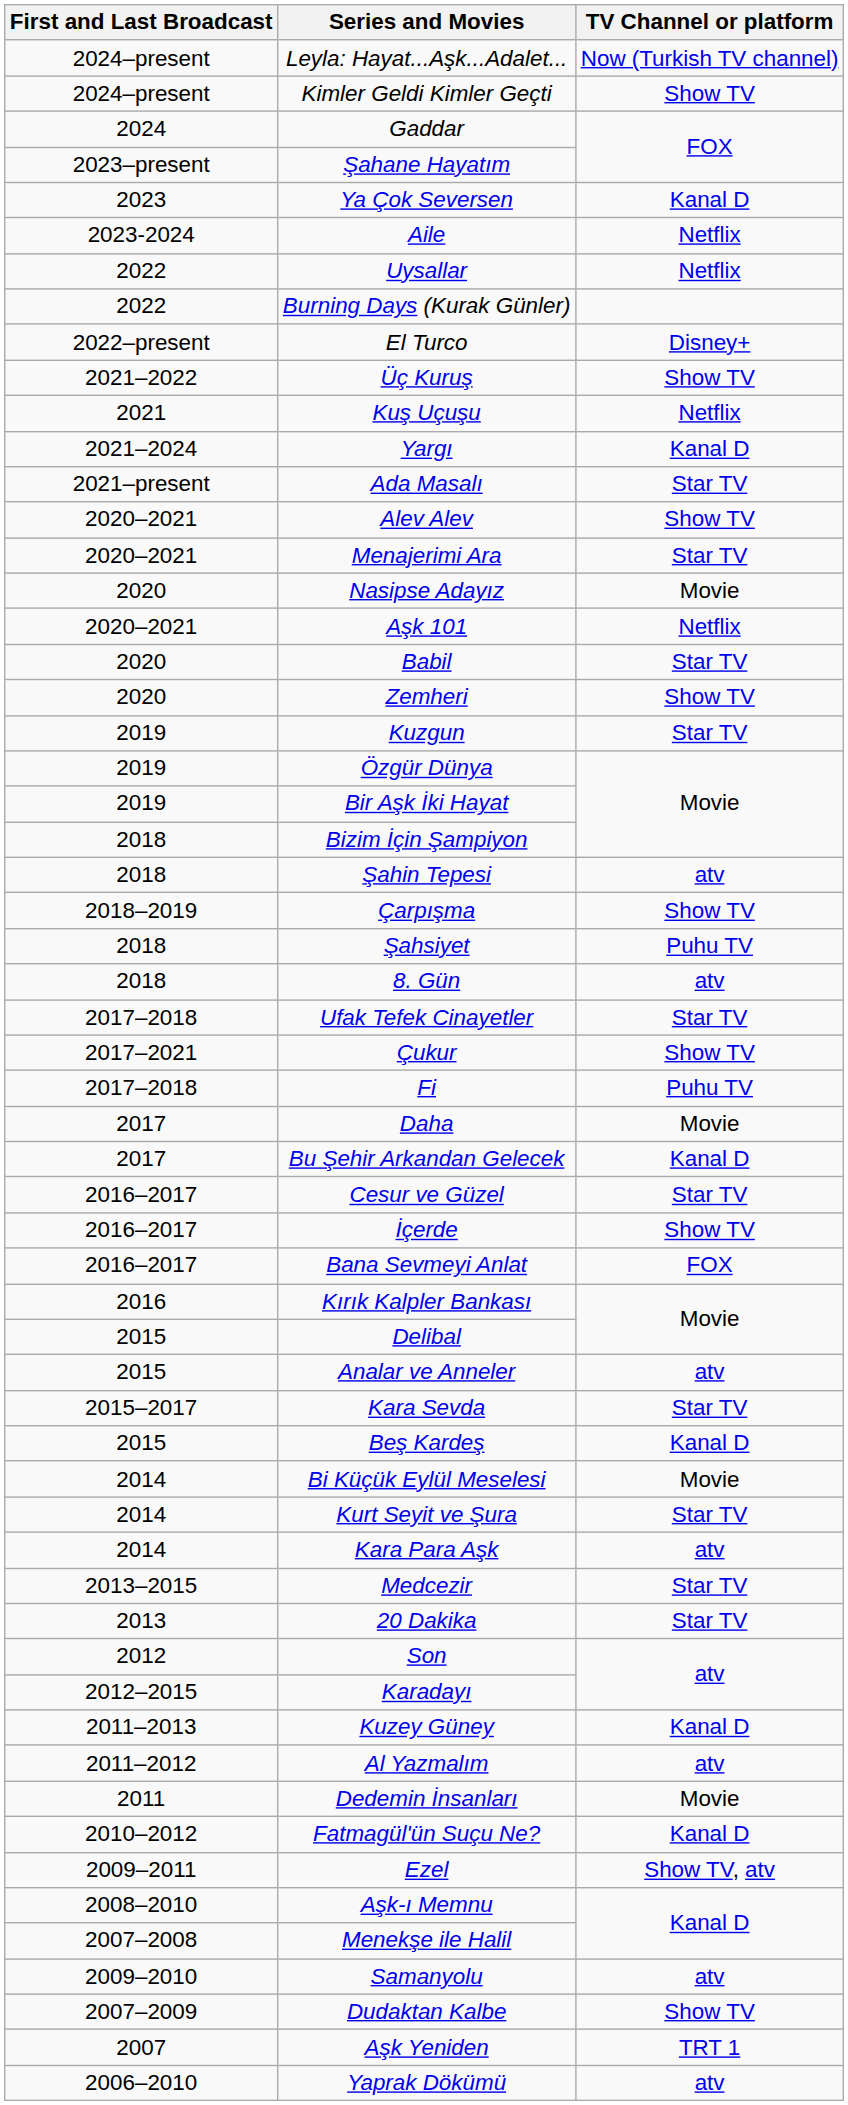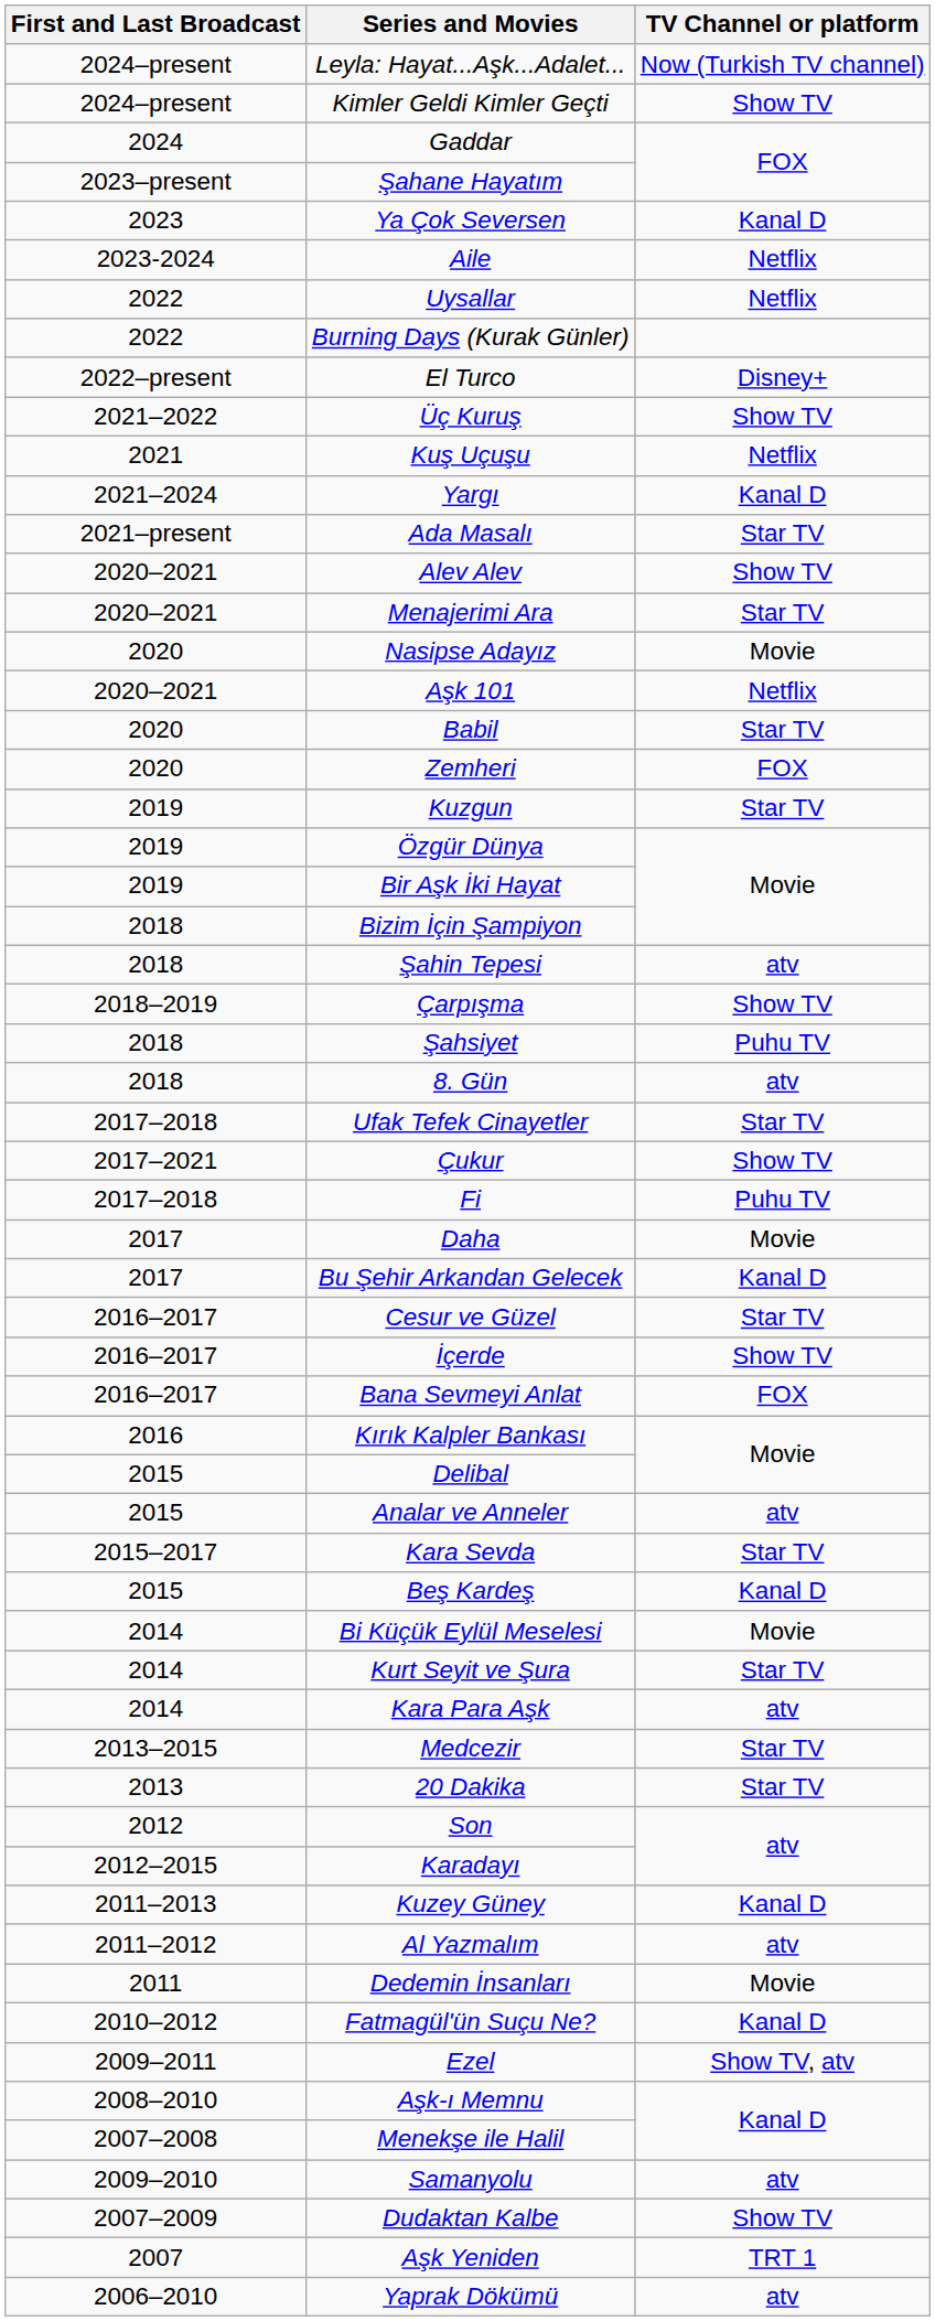Zemheri | TV Channel or platform: Show TV -> FOX
